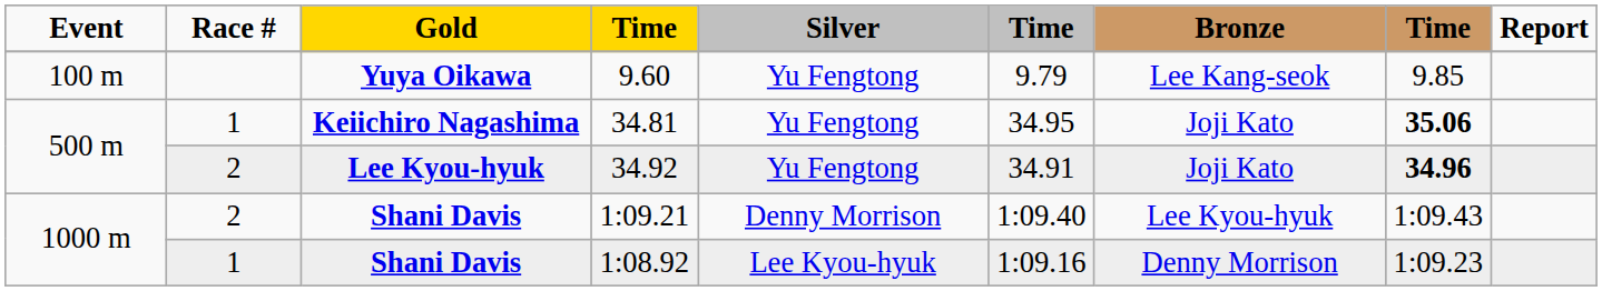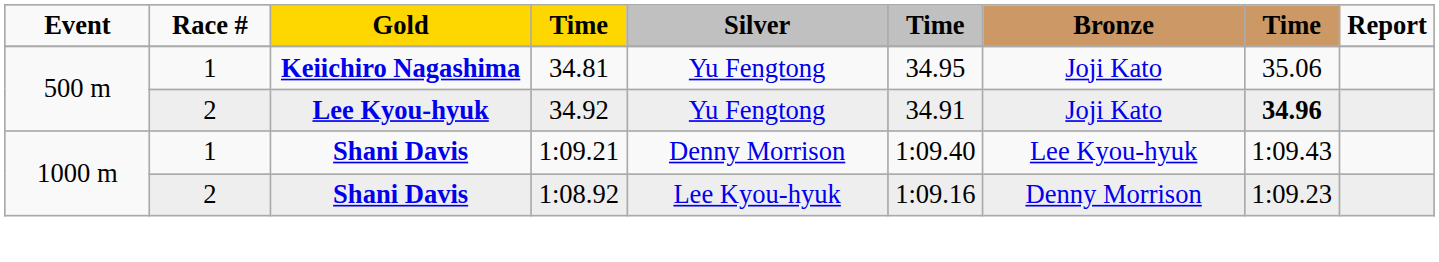- row: 100 m | Yuya Oikawa | 9.60 | Yu Fengtong | 9.79 | Lee Kang-seok | 9.85
34.81 | column 8: bold -> normal
1:09.21 | Race #: 2 -> 1
1:08.92 | Race #: 1 -> 2
